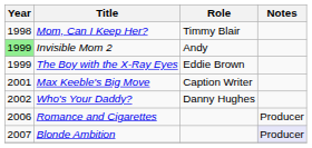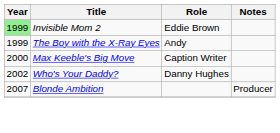- row: 1998 | Mom, Can I Keep Her? | Timmy Blair
Invisible Mom 2 | Role: Andy -> Eddie Brown
The Boy with the X-Ray Eyes | Role: Eddie Brown -> Andy
Max Keeble's Big Move | Year: 2001 -> 2000
- row: 2006 | Romance and Cigarettes | Producer
Blonde Ambition | Notes: lavender background -> no background
